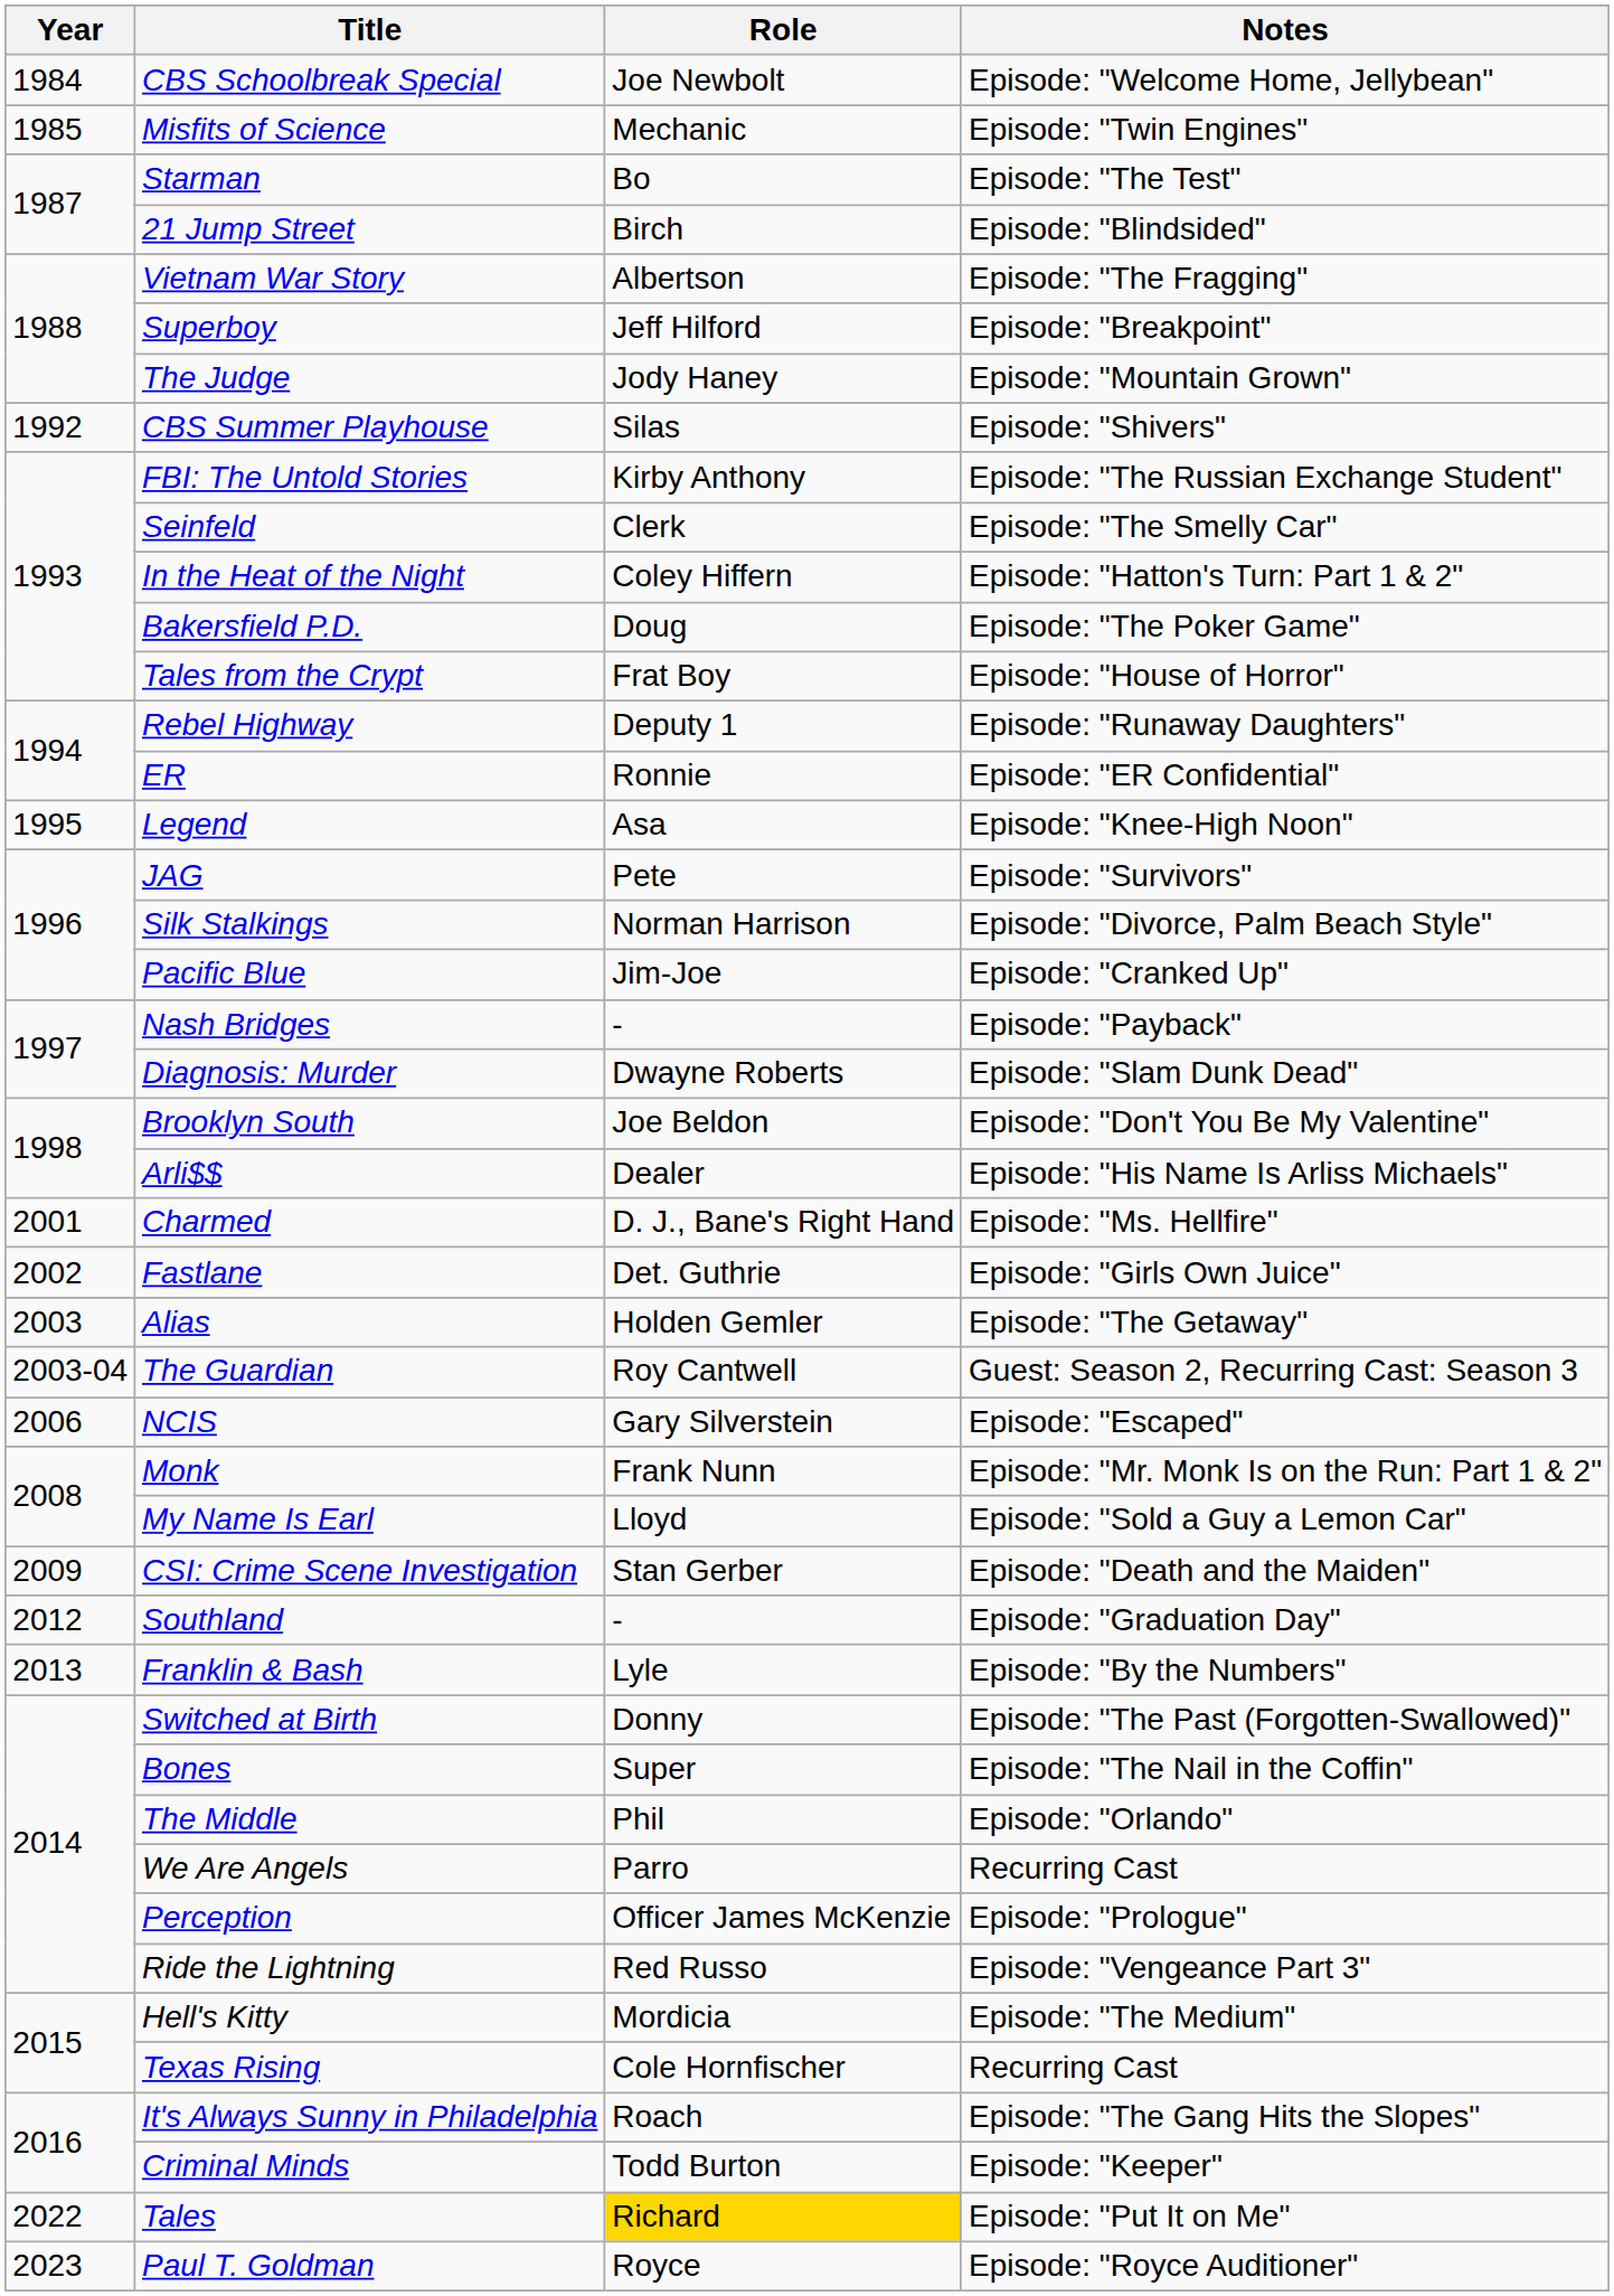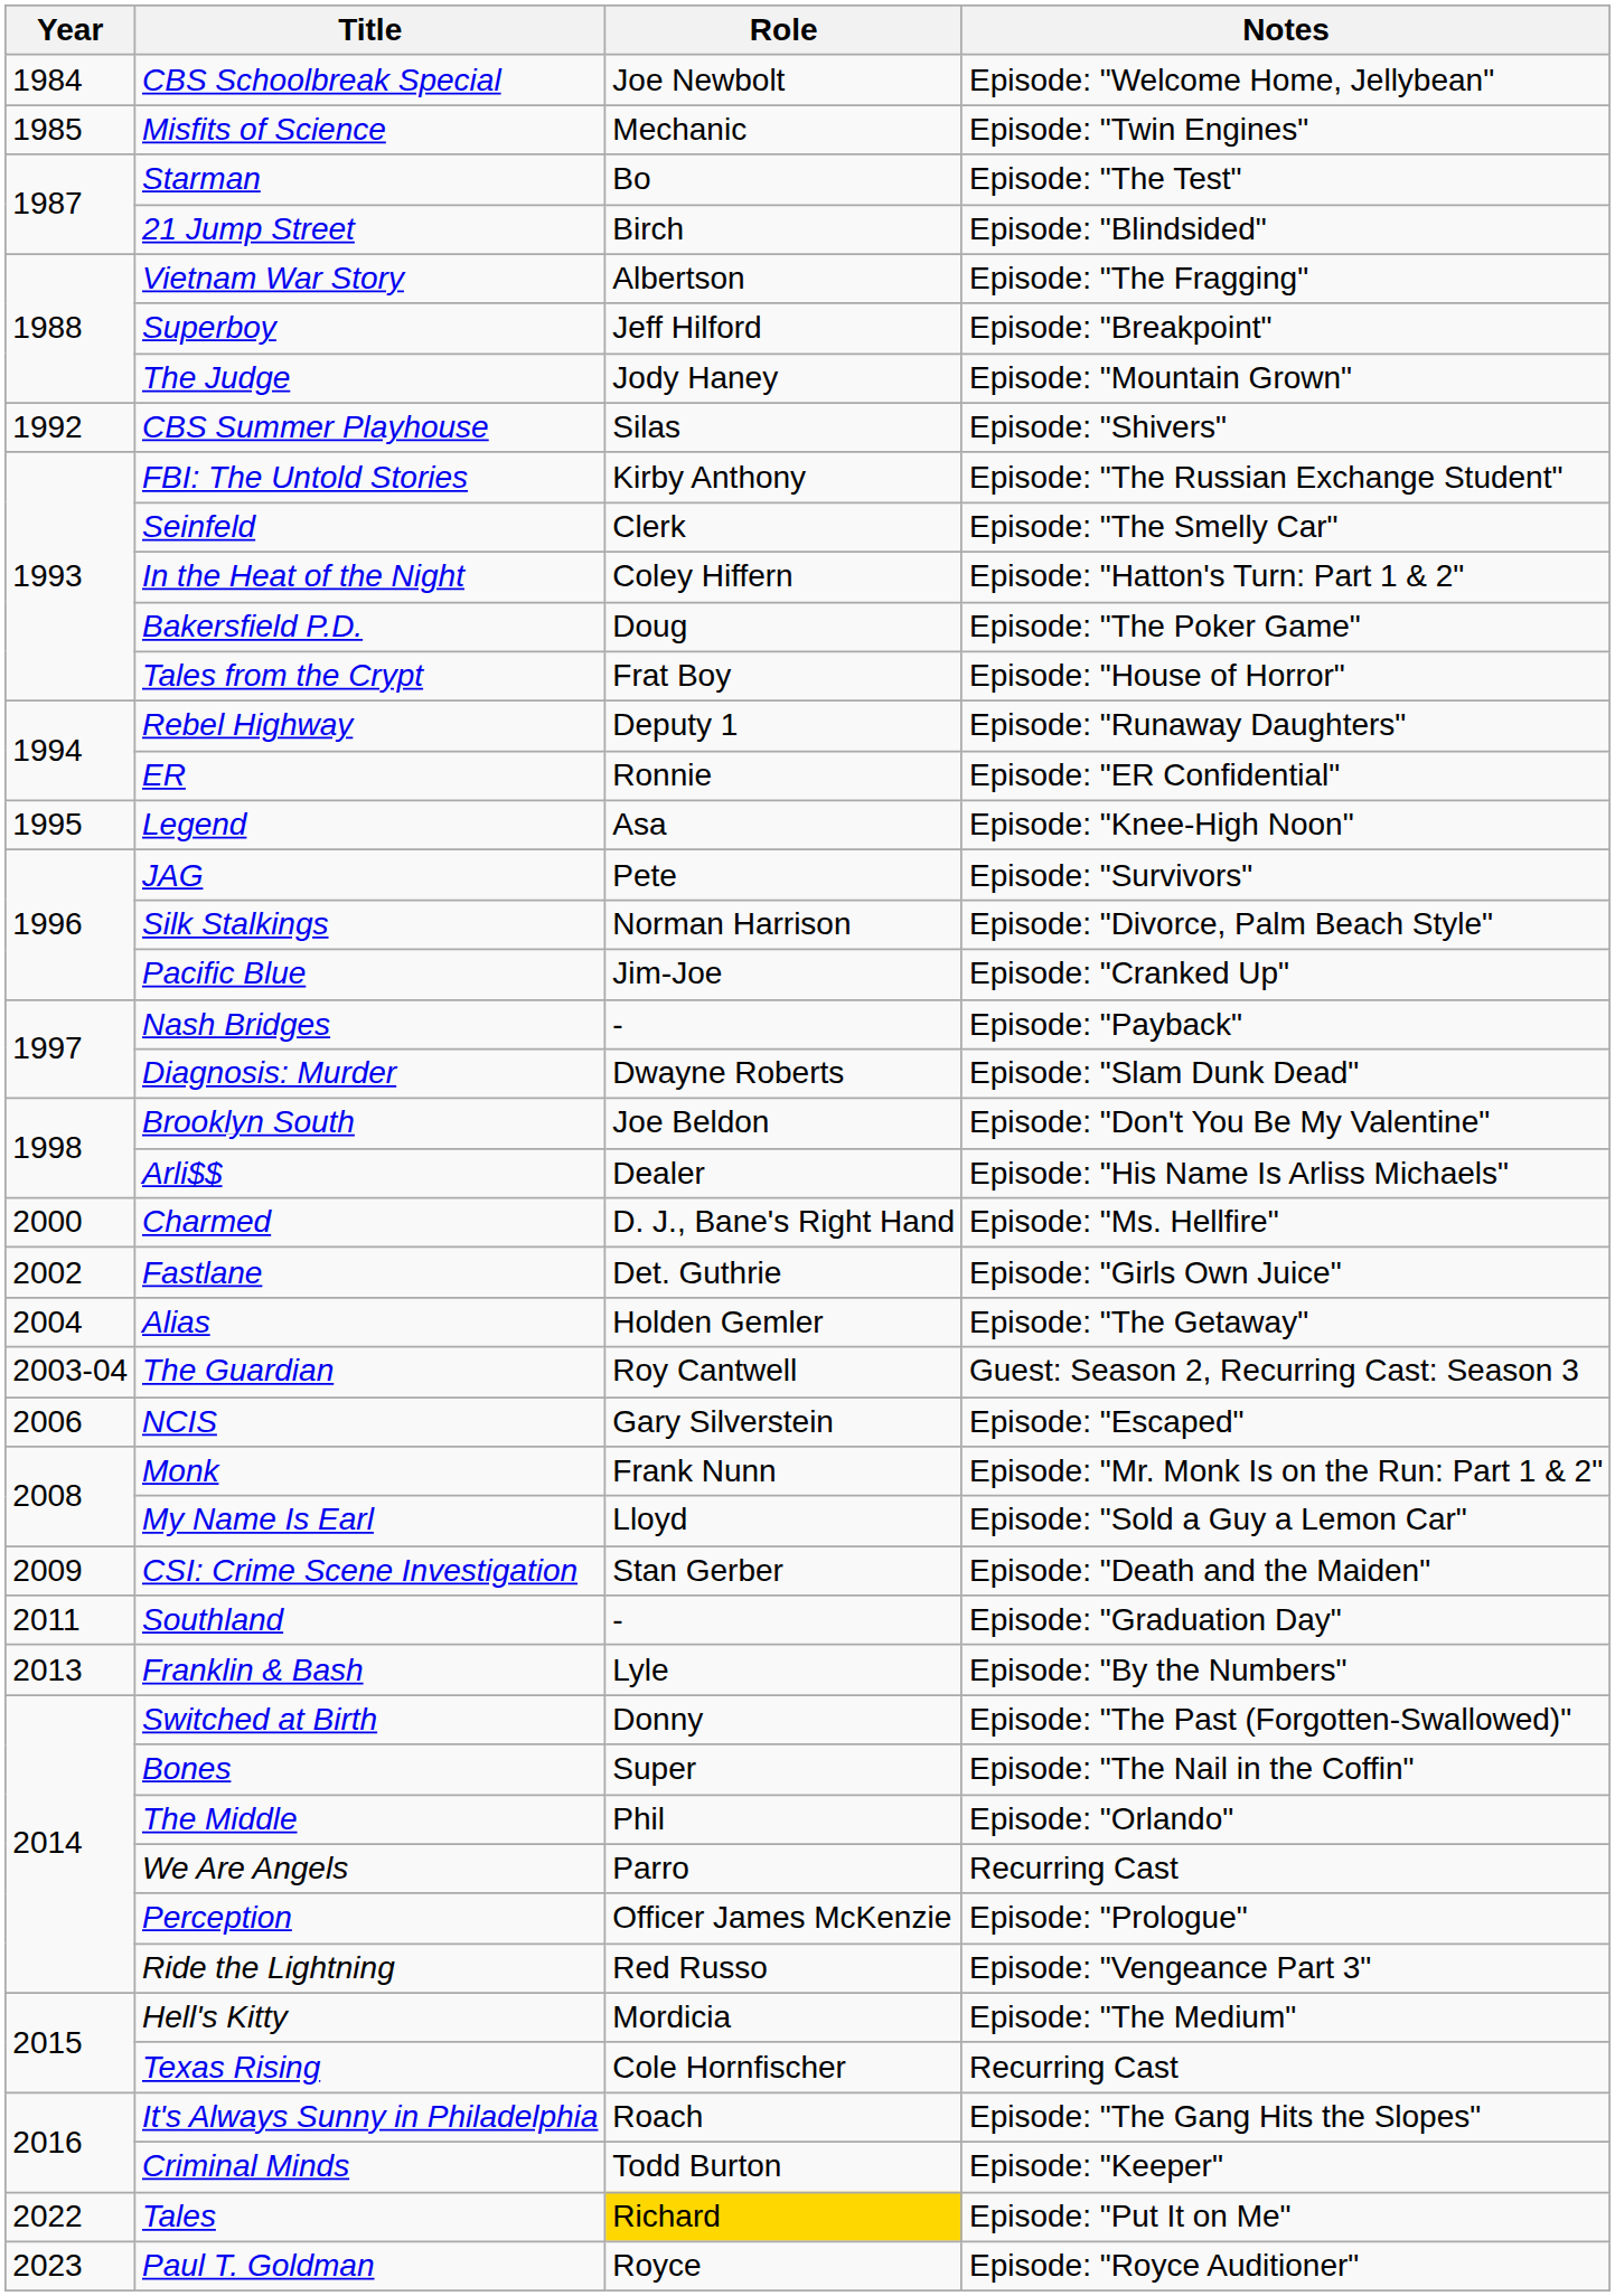Charmed | Year: 2001 -> 2000
Alias | Year: 2003 -> 2004
Southland | Year: 2012 -> 2011
